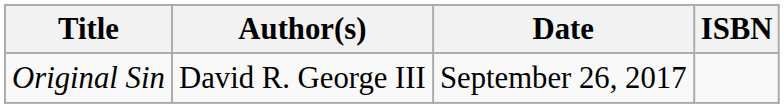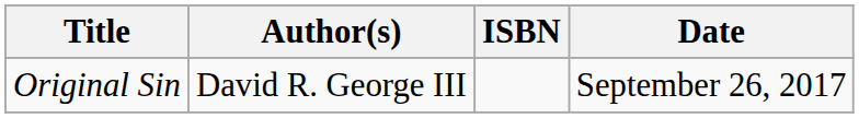columns swapped: Date <-> ISBN
